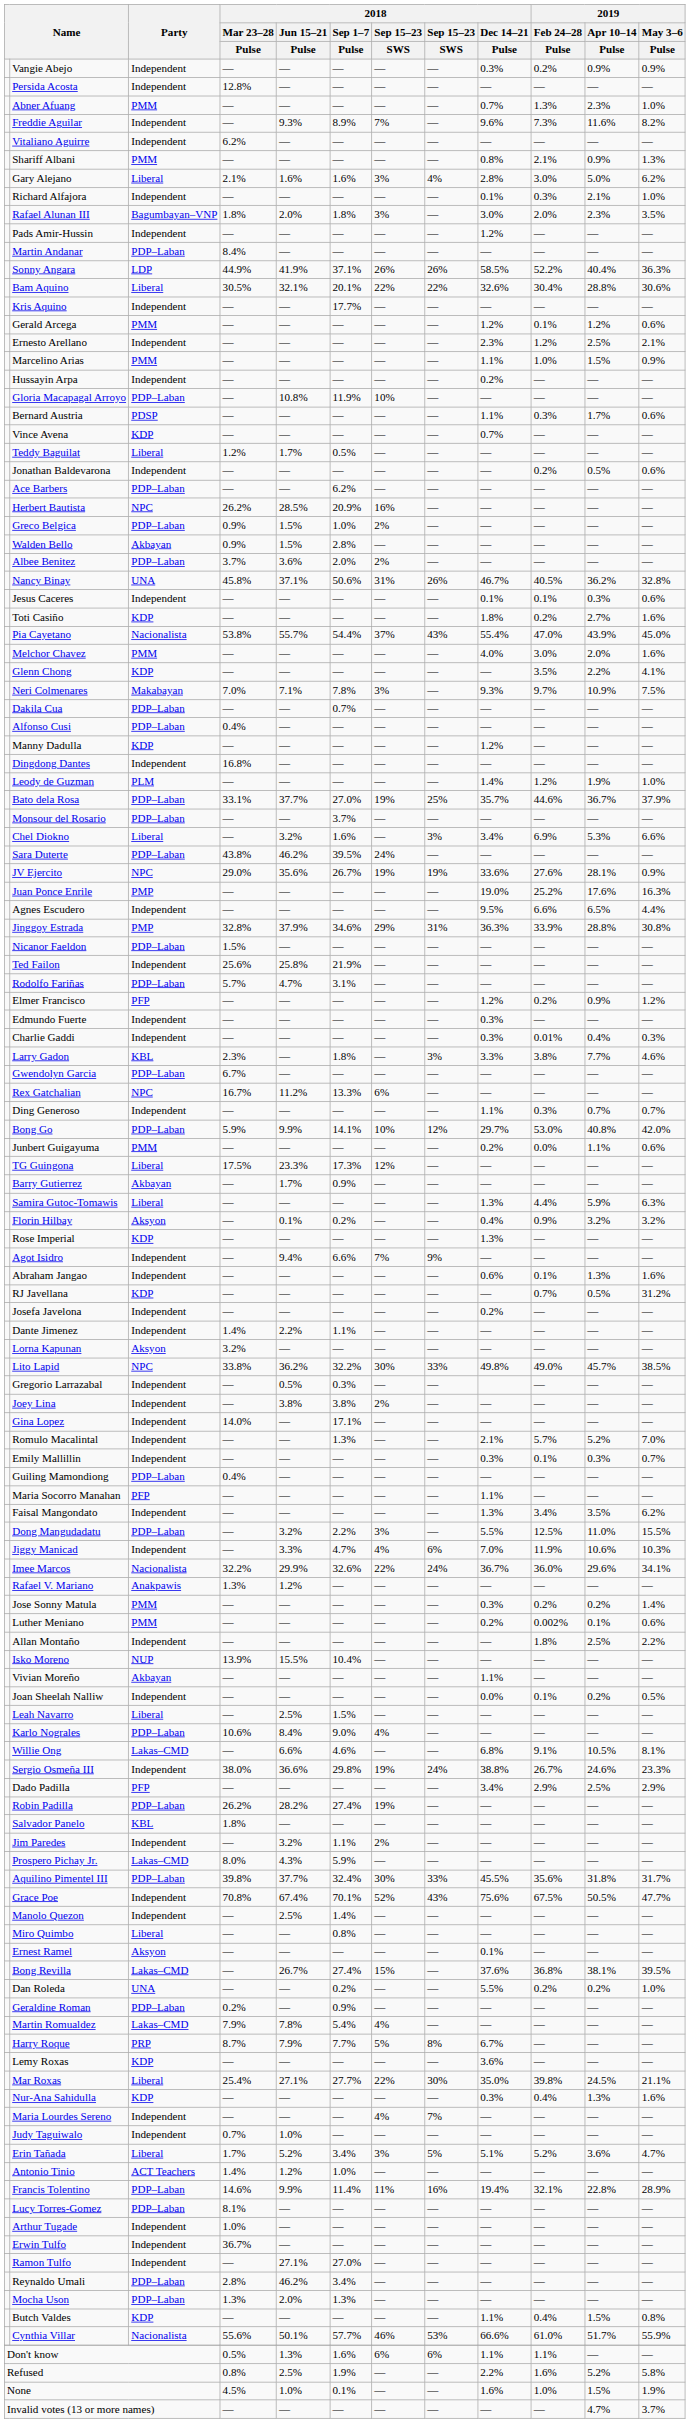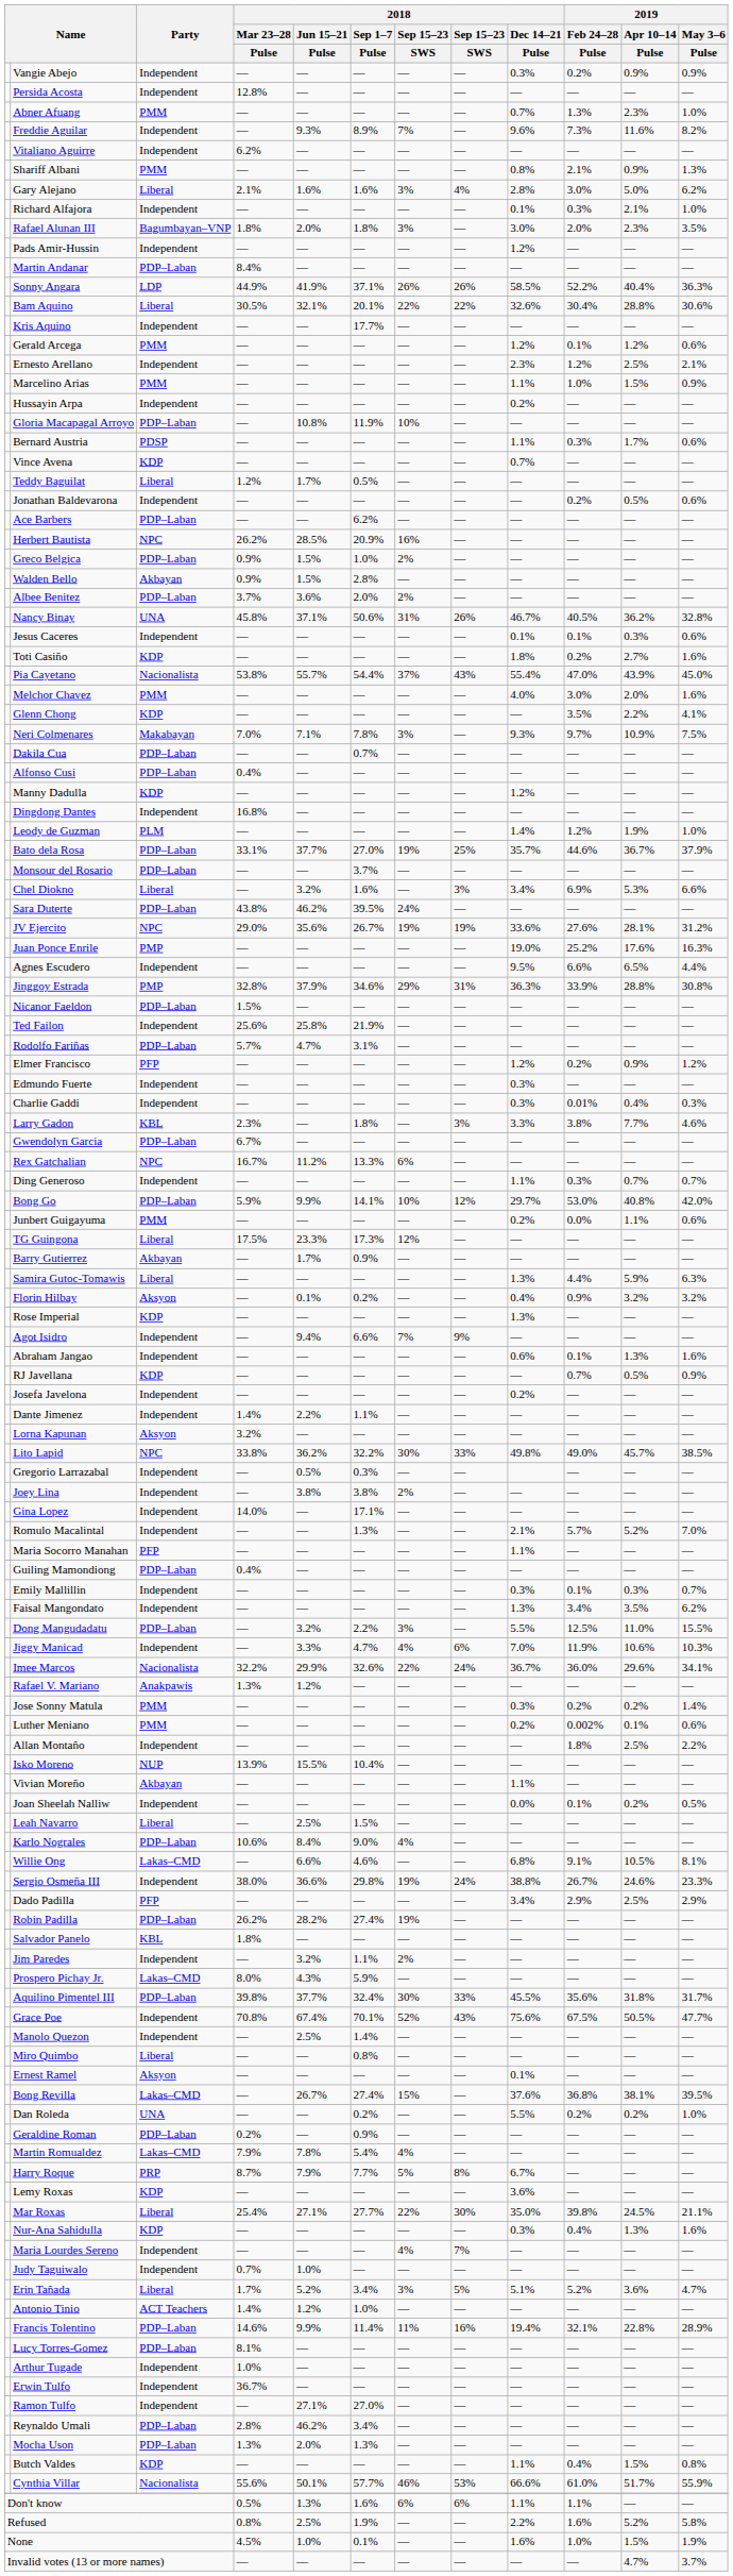JV Ejercito | 2019 / May 3–6 / Pulse: 0.9% -> 31.2%
RJ Javellana | 2019 / May 3–6 / Pulse: 31.2% -> 0.9%
rows swapped: Emily Mallillin <-> Maria Socorro Manahan
